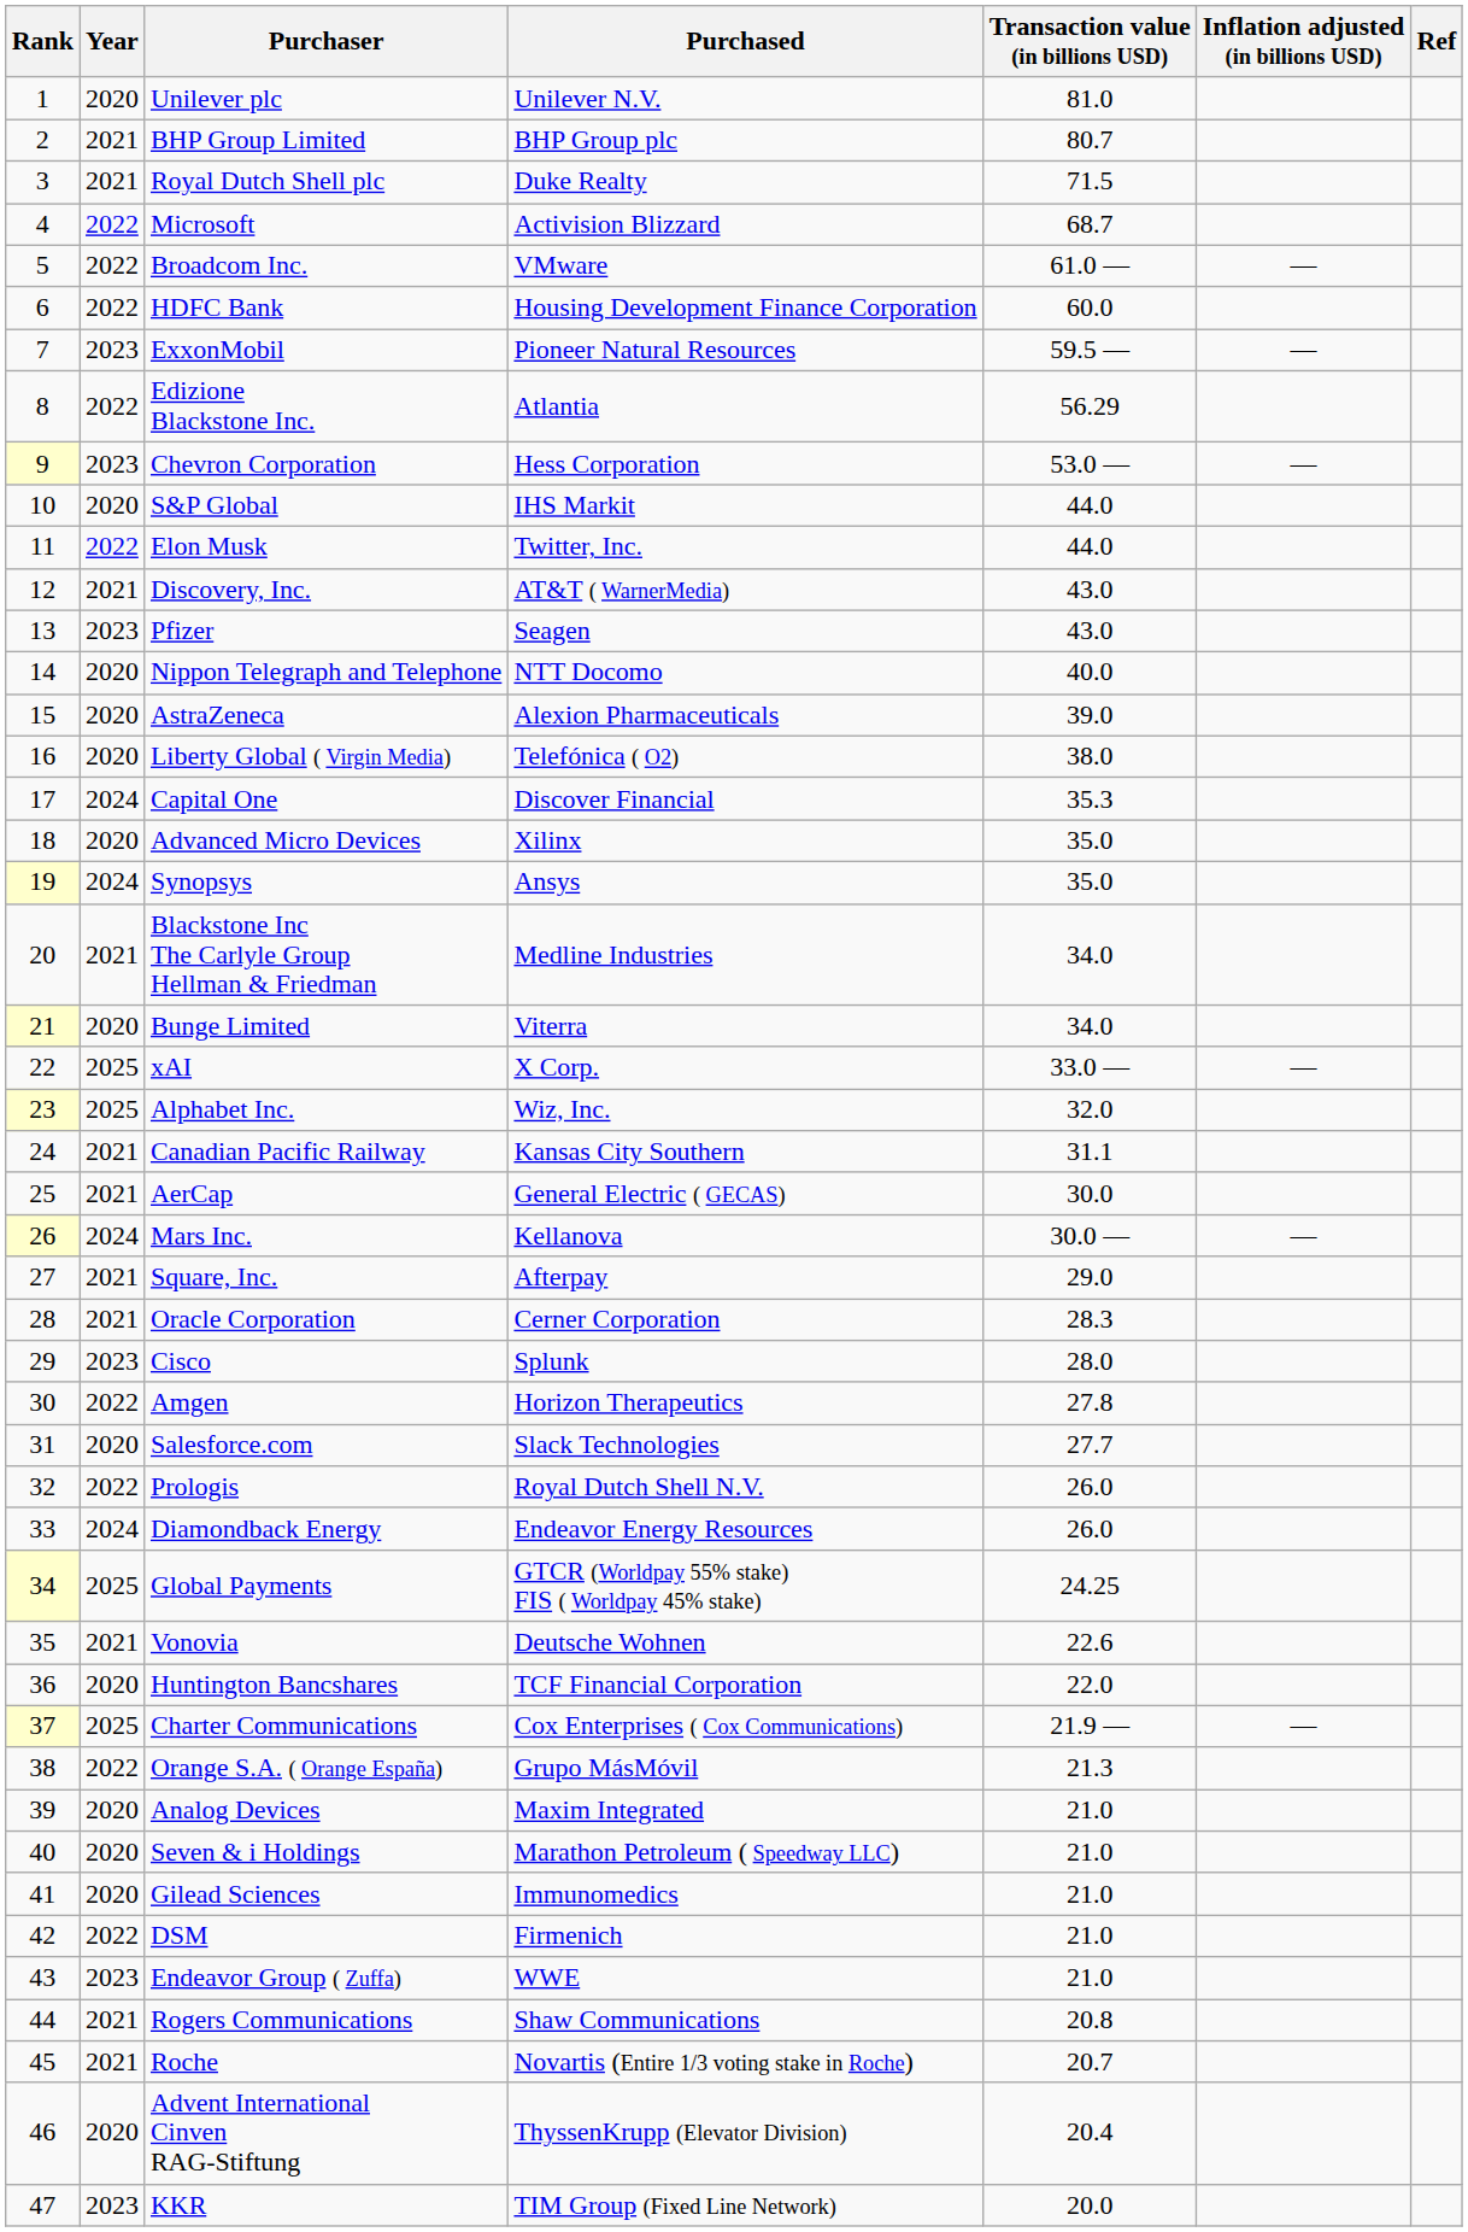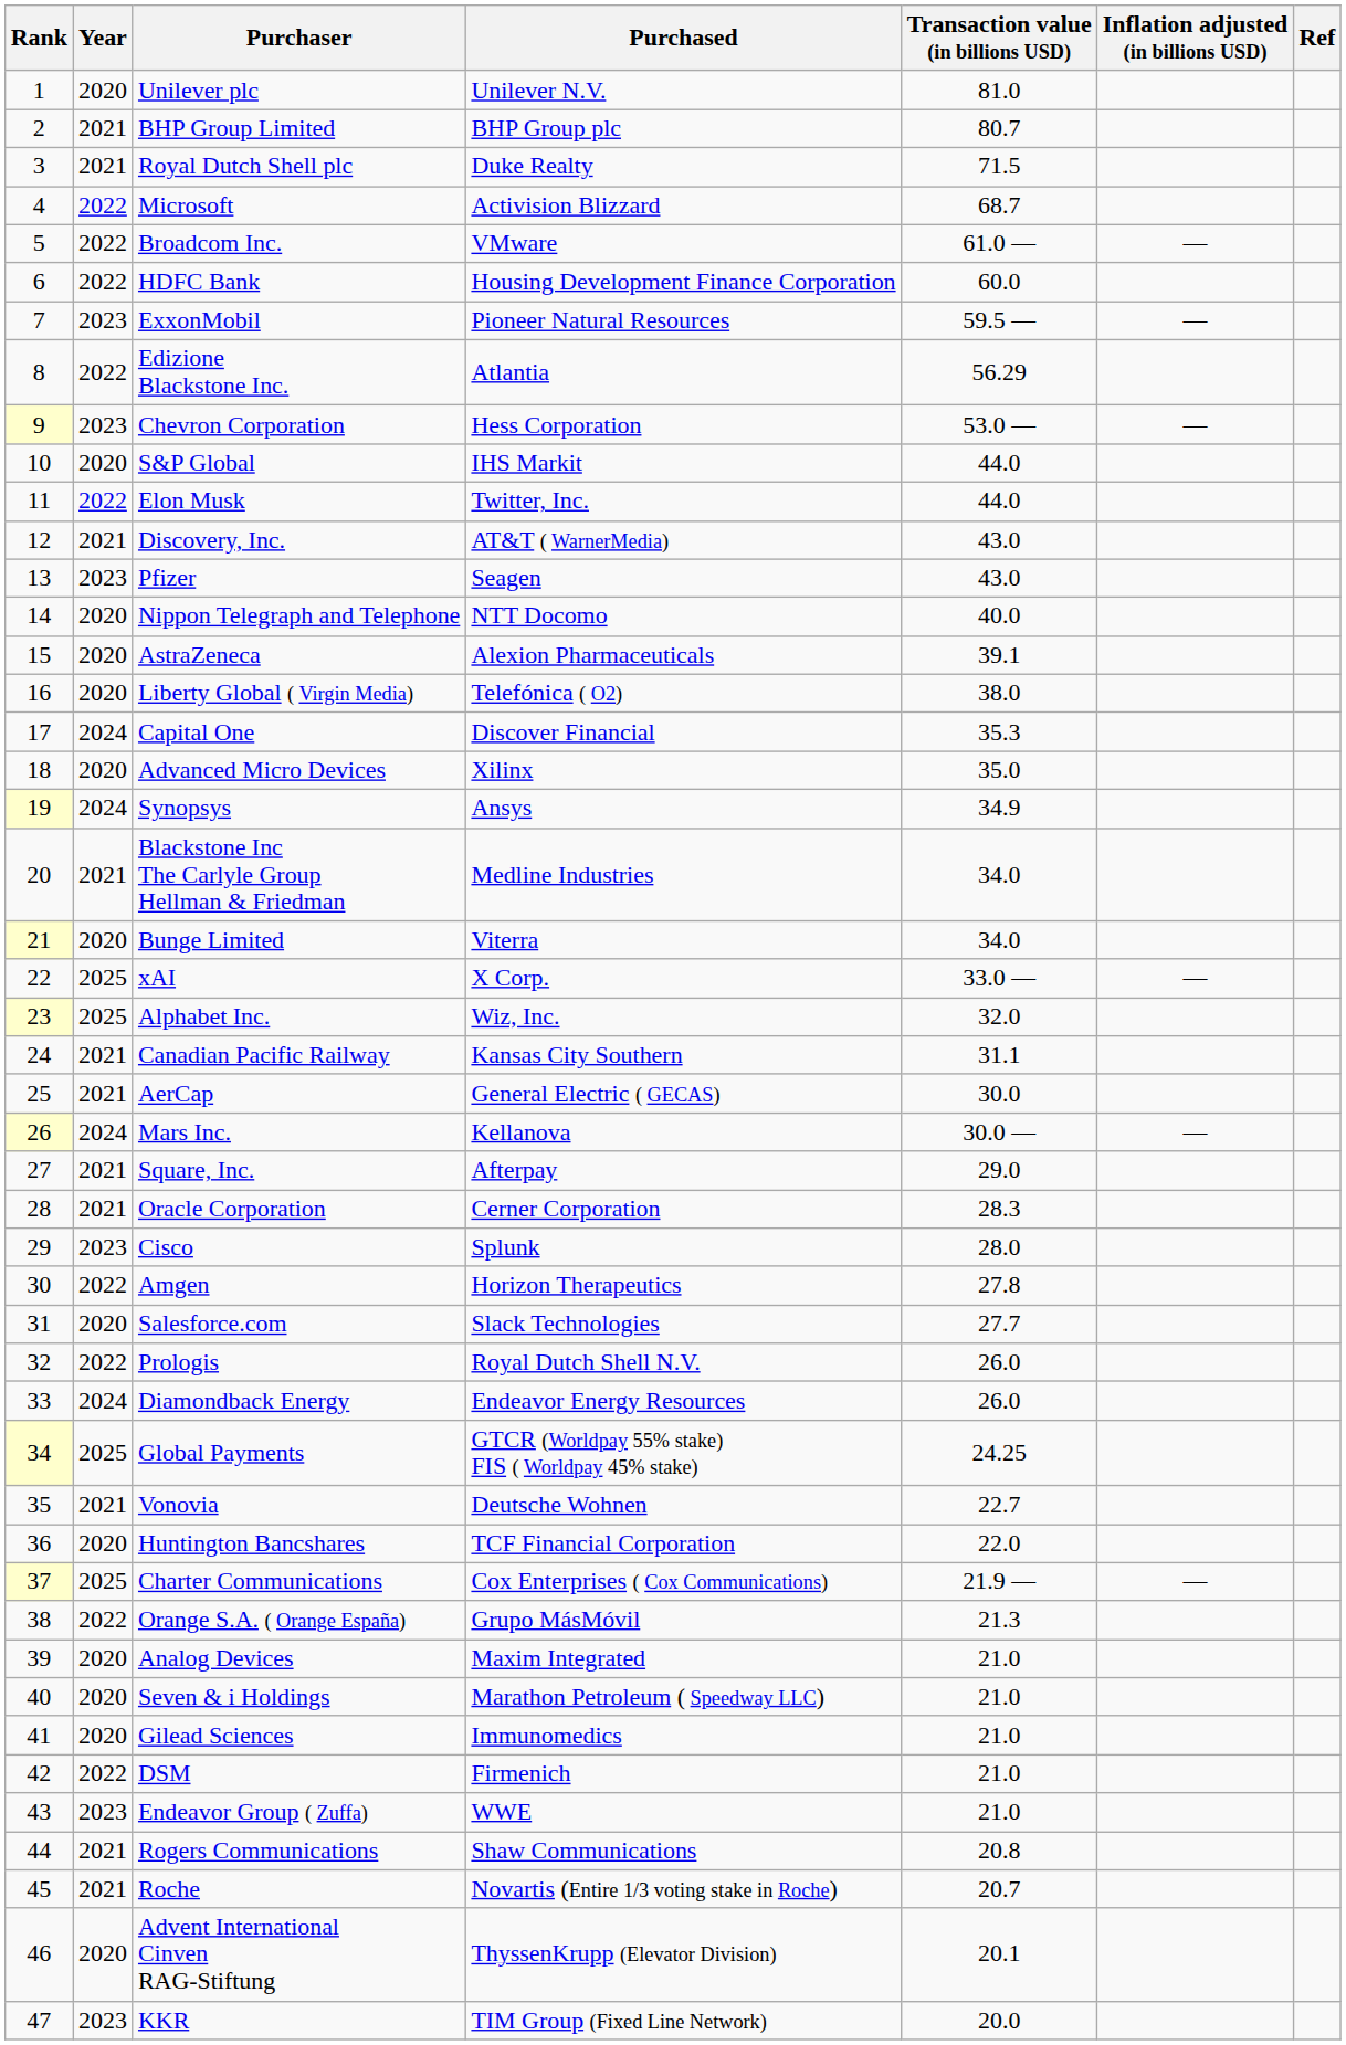AstraZeneca | Transaction value (in billions USD): 39.0 -> 39.1
Synopsys | Transaction value (in billions USD): 35.0 -> 34.9
Vonovia | Transaction value (in billions USD): 22.6 -> 22.7
Advent International Cinven RAG-Stiftung | Transaction value (in billions USD): 20.4 -> 20.1
